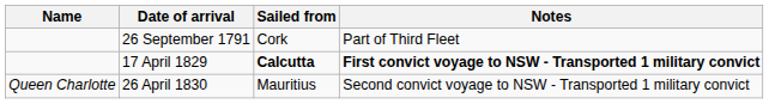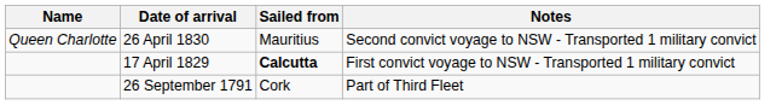rows swapped: 26 September 1791 <-> 26 April 1830
17 April 1829 | Notes: bold -> normal
